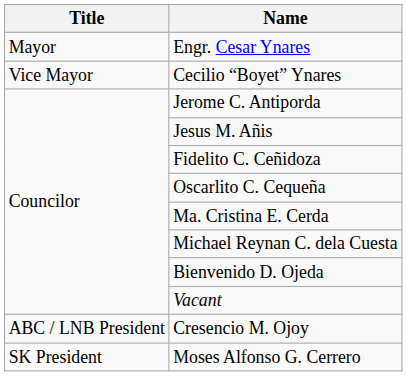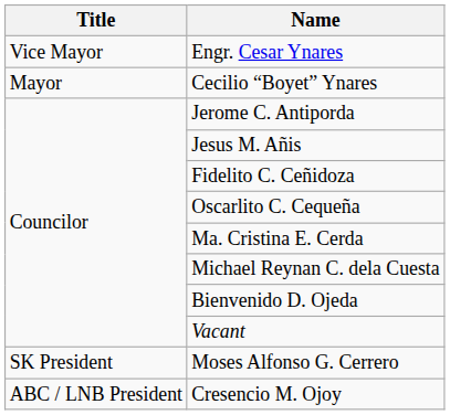Engr. Cesar Ynares | Title: Mayor -> Vice Mayor
Cecilio “Boyet” Ynares | Title: Vice Mayor -> Mayor
rows swapped: Cresencio M. Ojoy <-> Moses Alfonso G. Cerrero
